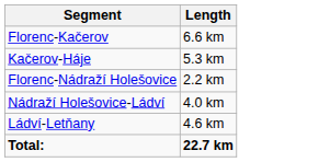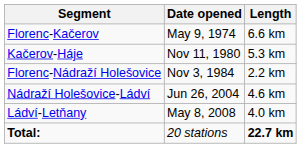+ column: Date opened | May 9, 1974 | Nov 11, 1980 | Nov 3, 1984 | Jun 26, 2004 | May 8, 2008 | 20 stations
Nádraží Holešovice-Ládví | Length: 4.0 km -> 4.6 km
Ládví-Letňany | Length: 4.6 km -> 4.0 km
